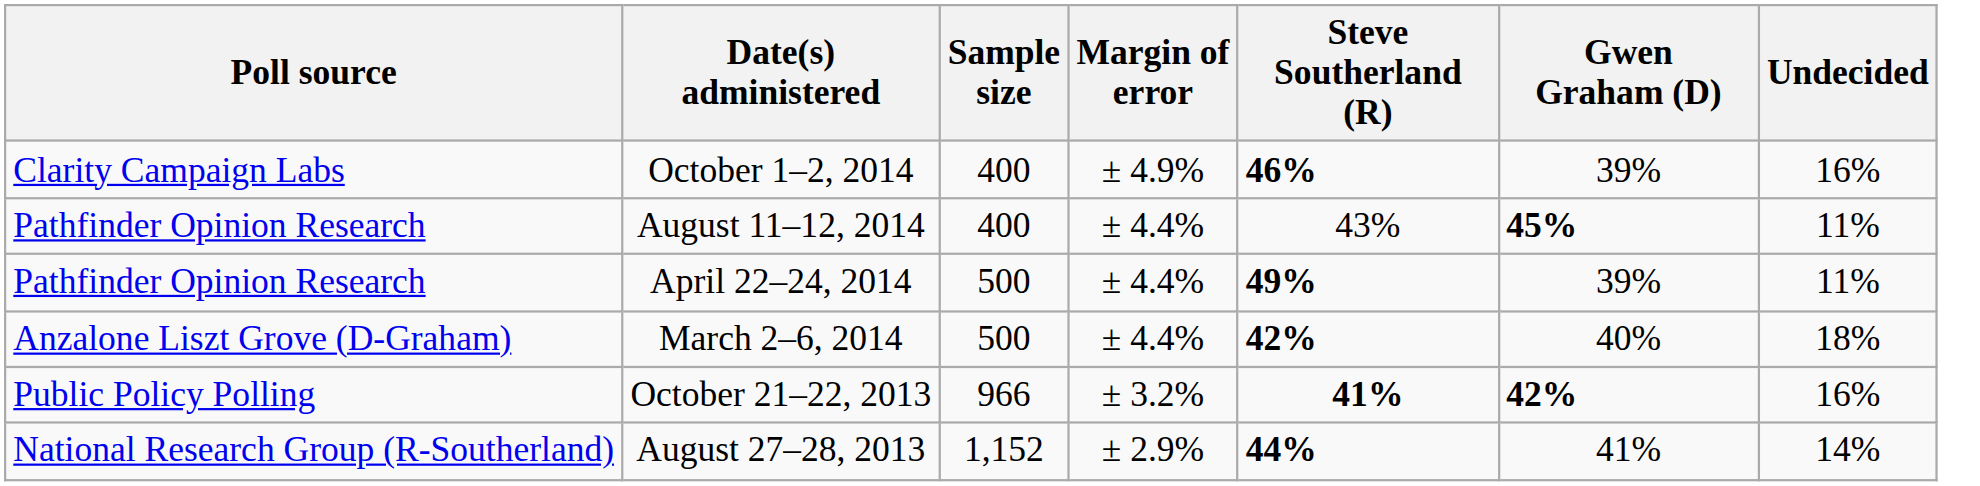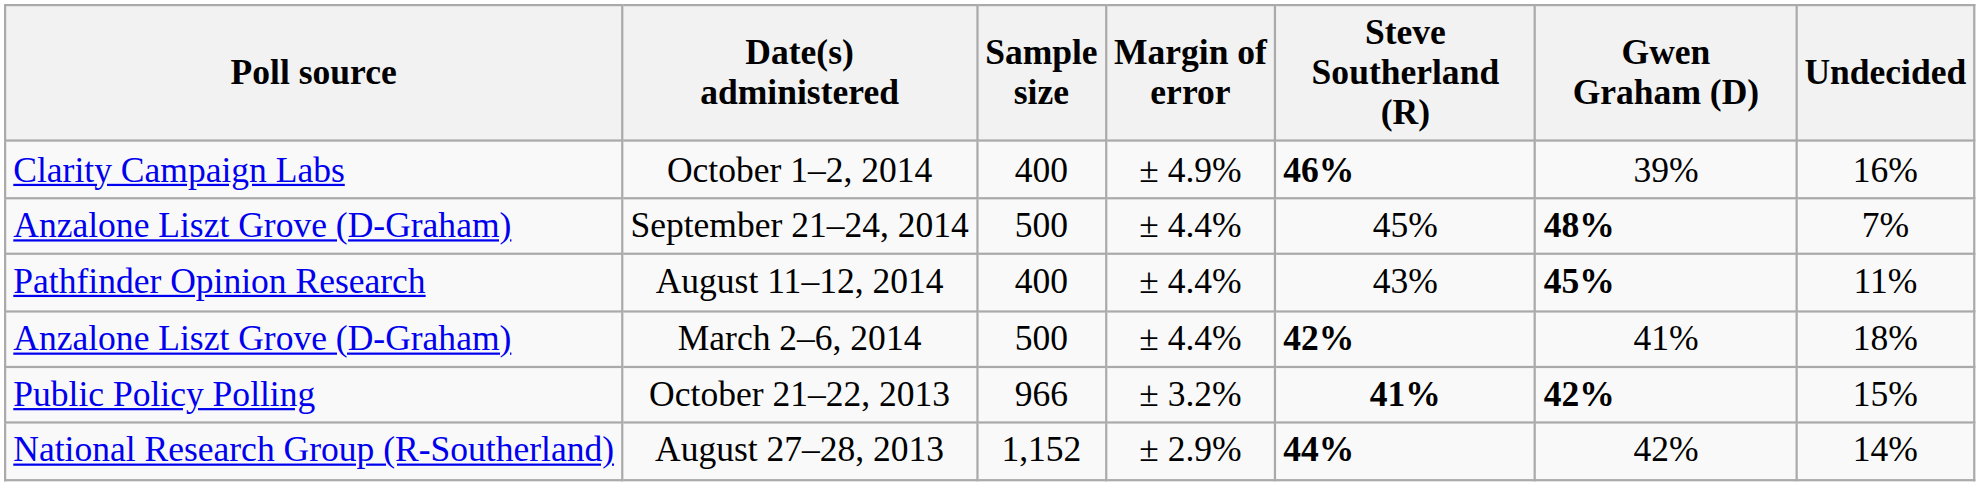+ row: Anzalone Liszt Grove (D-Graham) | September 21–24, 2014 | 500 | ± 4.4% | 45% | 48% | 7%
- row: Pathfinder Opinion Research | April 22–24, 2014 | 500 | ± 4.4% | 49% | 39% | 11%
March 2–6, 2014 | Gwen Graham (D): 40% -> 41%
October 21–22, 2013 | Undecided: 16% -> 15%
August 27–28, 2013 | Gwen Graham (D): 41% -> 42%
